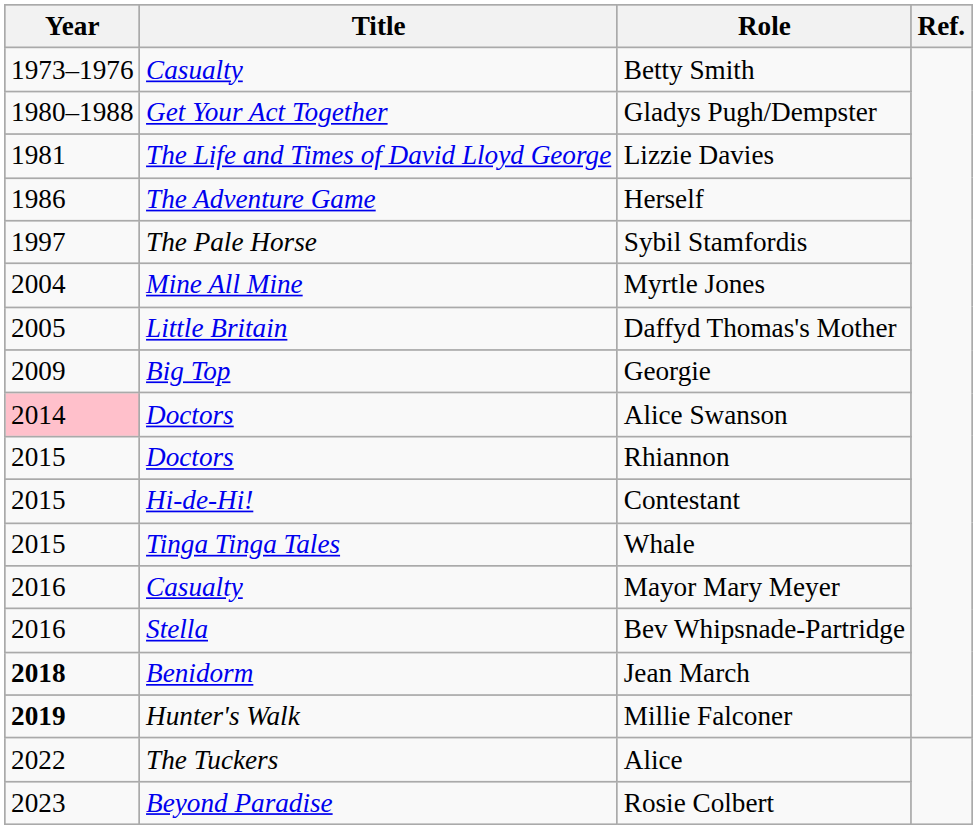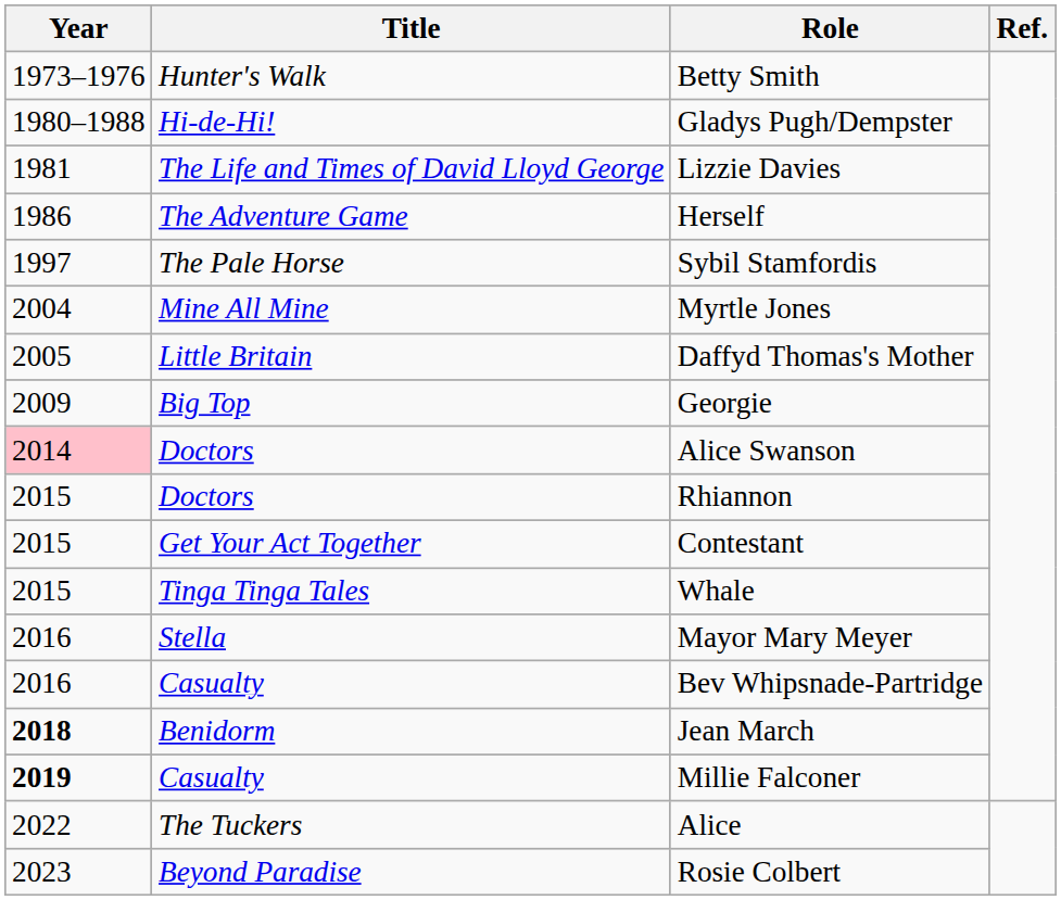Betty Smith | Title: Casualty -> Hunter's Walk
Gladys Pugh/Dempster | Title: Get Your Act Together -> Hi-de-Hi!
Contestant | Title: Hi-de-Hi! -> Get Your Act Together
Mayor Mary Meyer | Title: Casualty -> Stella
Bev Whipsnade-Partridge | Title: Stella -> Casualty
Millie Falconer | Title: Hunter's Walk -> Casualty
